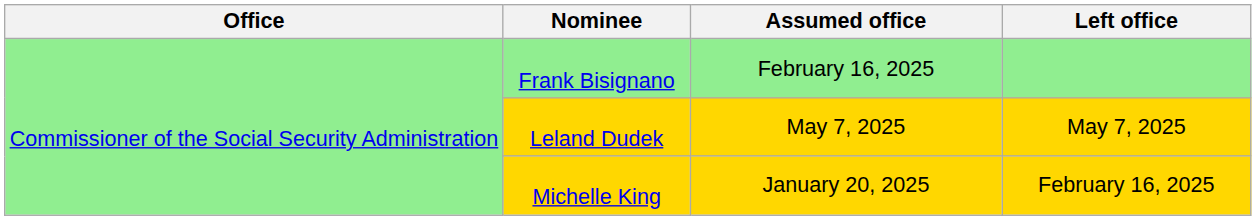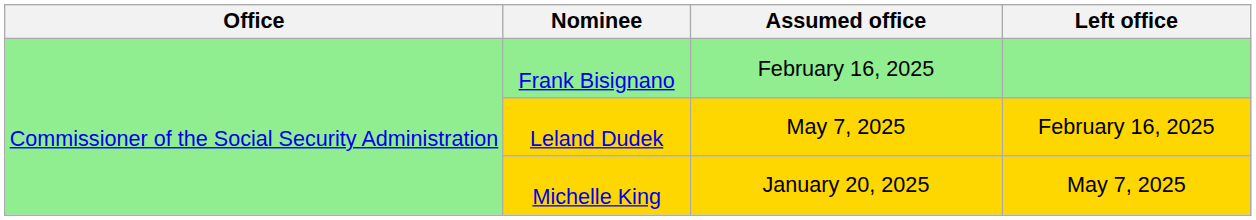Leland Dudek | Left office: May 7, 2025 -> February 16, 2025
Michelle King | Left office: February 16, 2025 -> May 7, 2025
